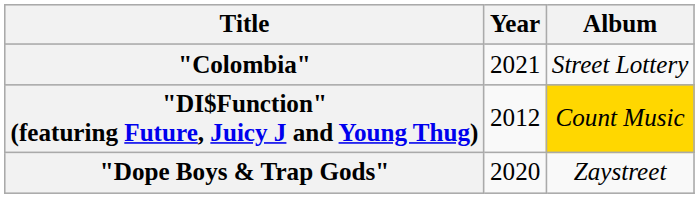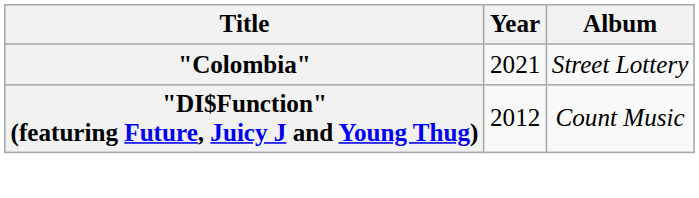"DI$Function" (featuring Future, Juicy J and Young Thug) | Album: gold background -> no background
- row: "Dope Boys & Trap Gods" | 2020 | Zaystreet
